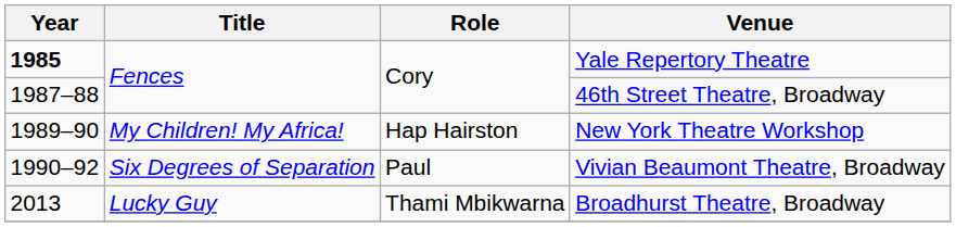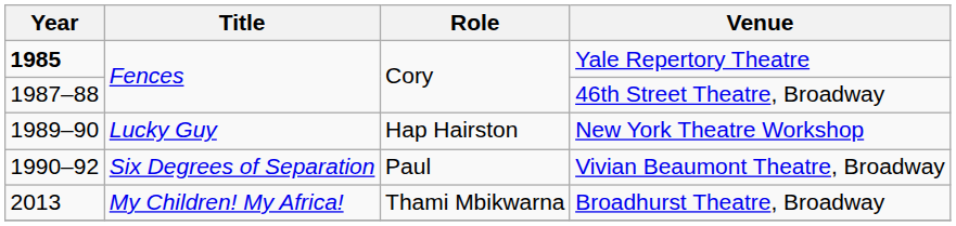New York Theatre Workshop | Title: My Children! My Africa! -> Lucky Guy
Broadhurst Theatre, Broadway | Title: Lucky Guy -> My Children! My Africa!
